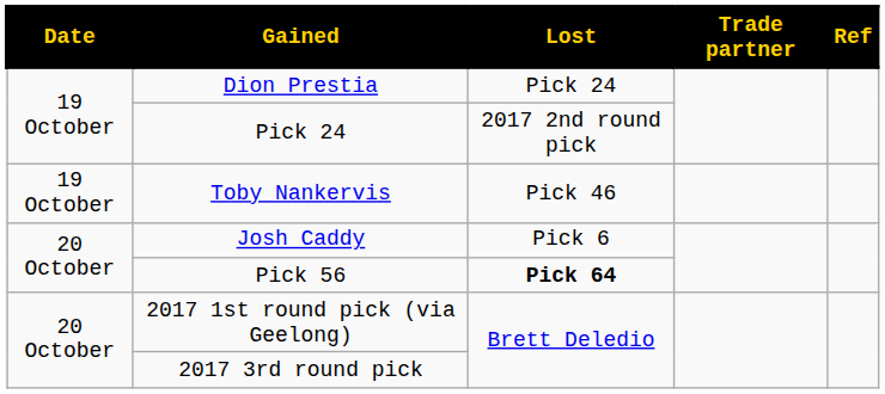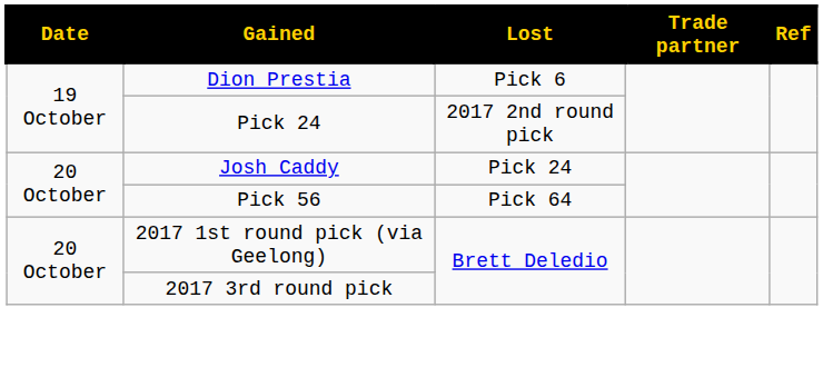Dion Prestia | Lost: Pick 24 -> Pick 6
- row: 19 October | Toby Nankervis | Pick 46
Josh Caddy | Lost: Pick 6 -> Pick 24
Pick 56 | Lost: bold -> normal
